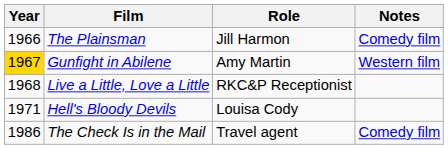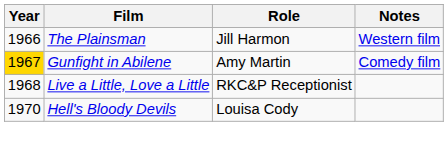The Plainsman | Notes: Comedy film -> Western film
Gunfight in Abilene | Notes: Western film -> Comedy film
Hell's Bloody Devils | Year: 1971 -> 1970
- row: 1986 | The Check Is in the Mail | Travel agent | Comedy film
